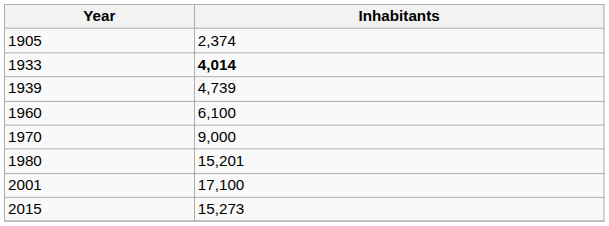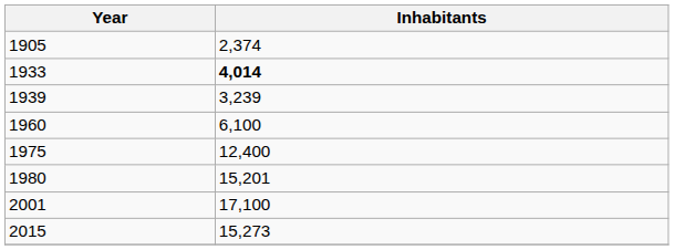1939 | Inhabitants: 4,739 -> 3,239
- row: 1970 | 9,000
+ row: 1975 | 12,400
